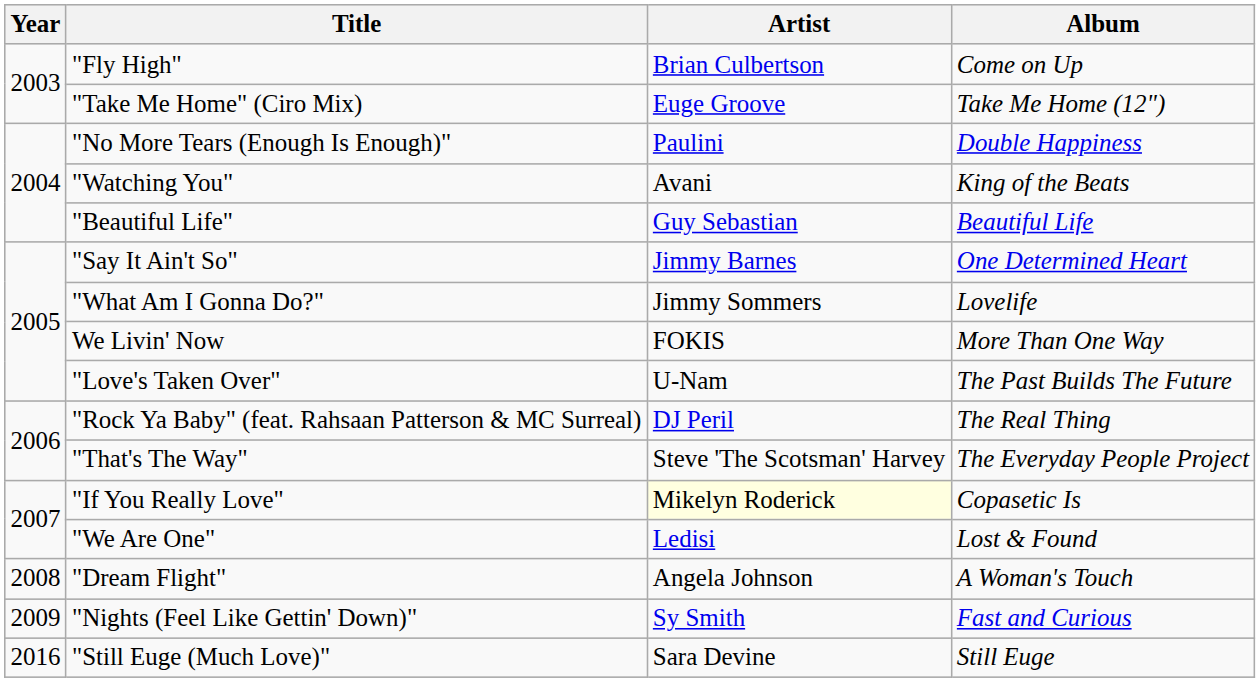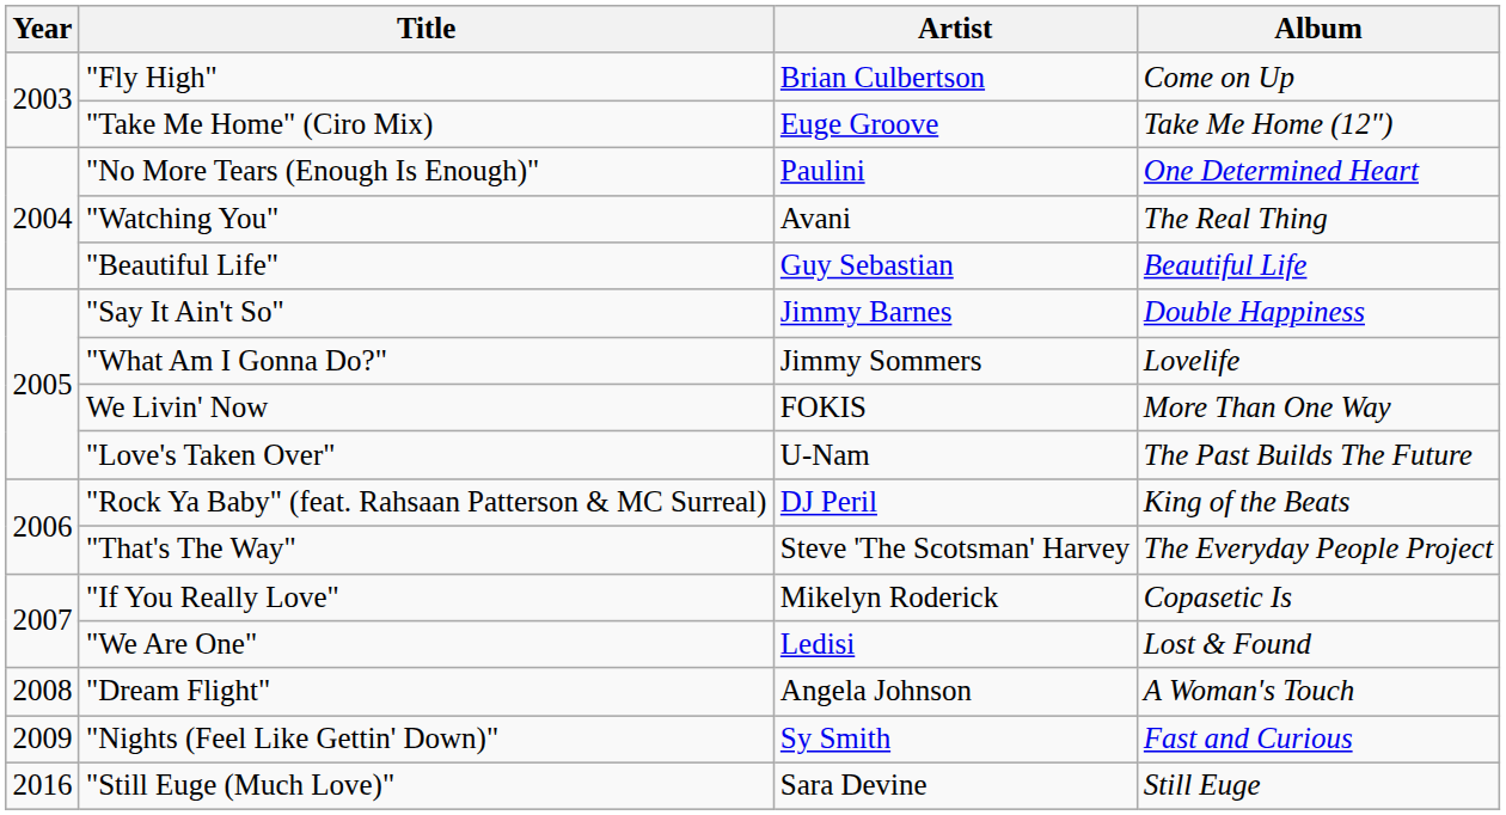"No More Tears (Enough Is Enough)" | Album: Double Happiness -> One Determined Heart
"Watching You" | Album: King of the Beats -> The Real Thing
"Say It Ain't So" | Album: One Determined Heart -> Double Happiness
"Rock Ya Baby" (feat. Rahsaan Patterson & MC Surreal) | Album: The Real Thing -> King of the Beats
"If You Really Love" | Artist: lightyellow background -> no background
